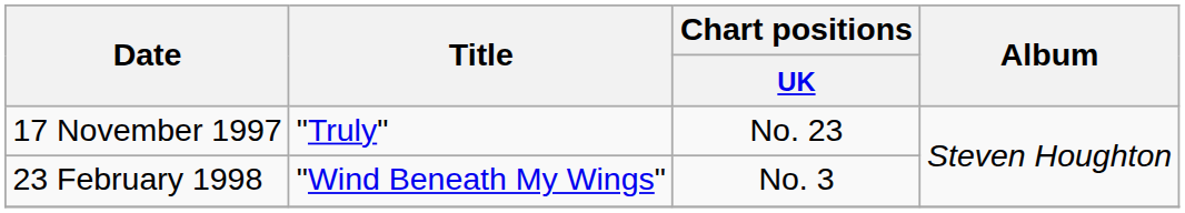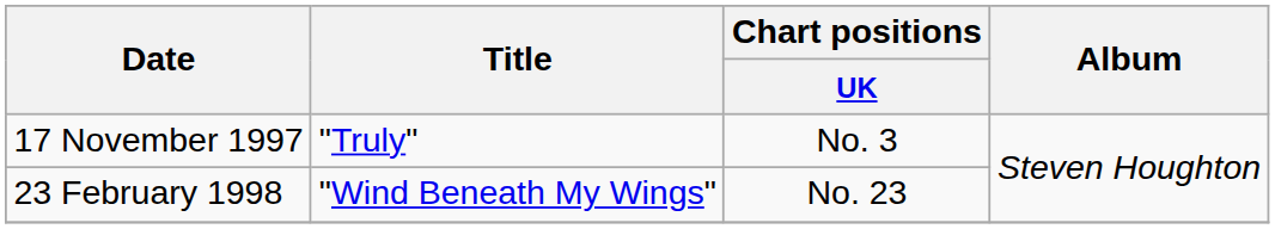17 November 1997 | Chart positions / UK: No. 23 -> No. 3
23 February 1998 | Chart positions / UK: No. 3 -> No. 23
